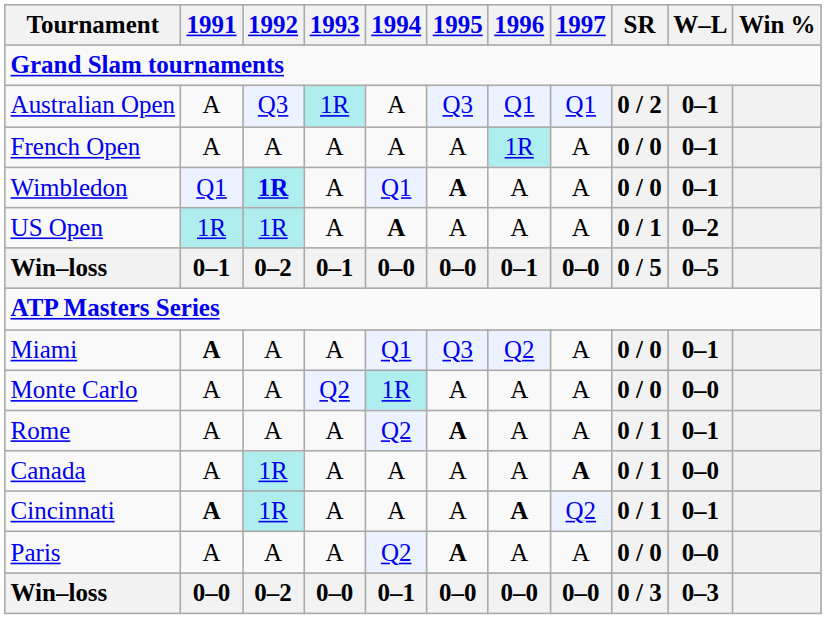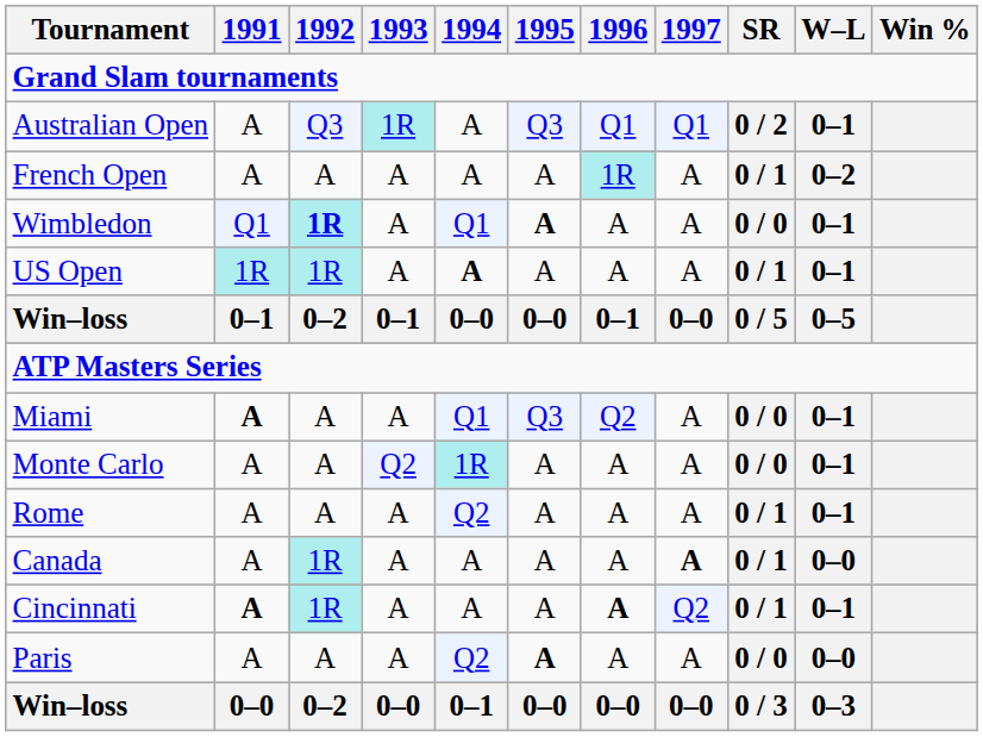French Open | SR: 0 / 0 -> 0 / 1
French Open | W–L: 0–1 -> 0–2
US Open | W–L: 0–2 -> 0–1
Monte Carlo | W–L: 0–0 -> 0–1
Rome | 1995: bold -> normal
